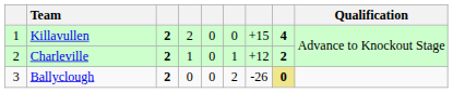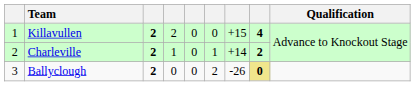Charleville | column 7: +12 -> +14
